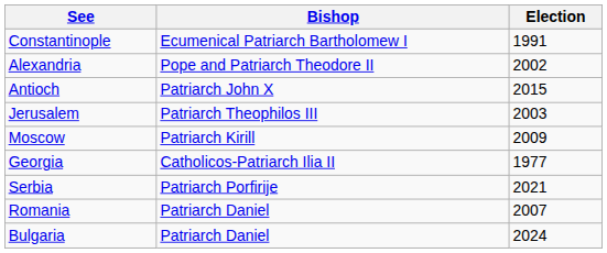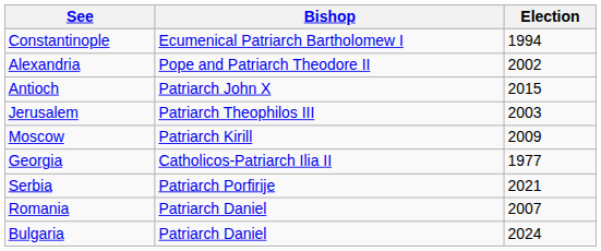Constantinople | Election: 1991 -> 1994
